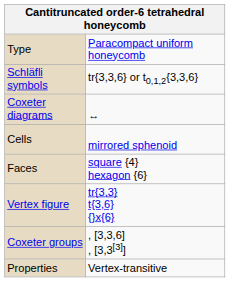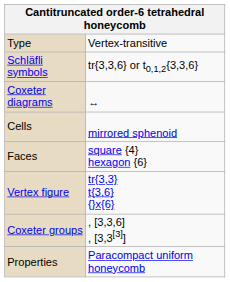Type | column 2: Paracompact uniform honeycomb -> Vertex-transitive
Properties | column 2: Vertex-transitive -> Paracompact uniform honeycomb
